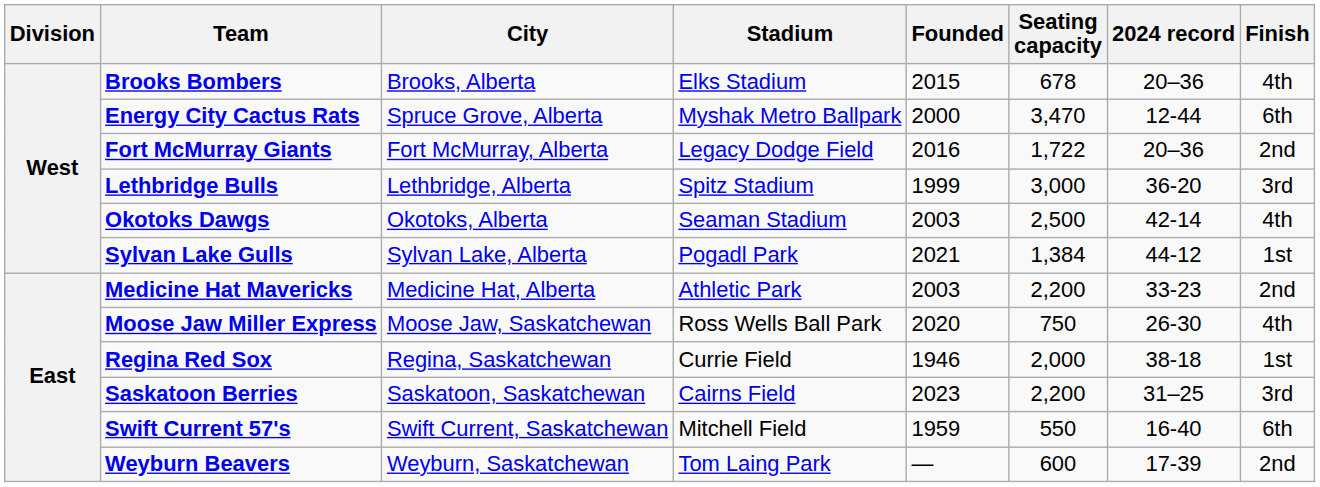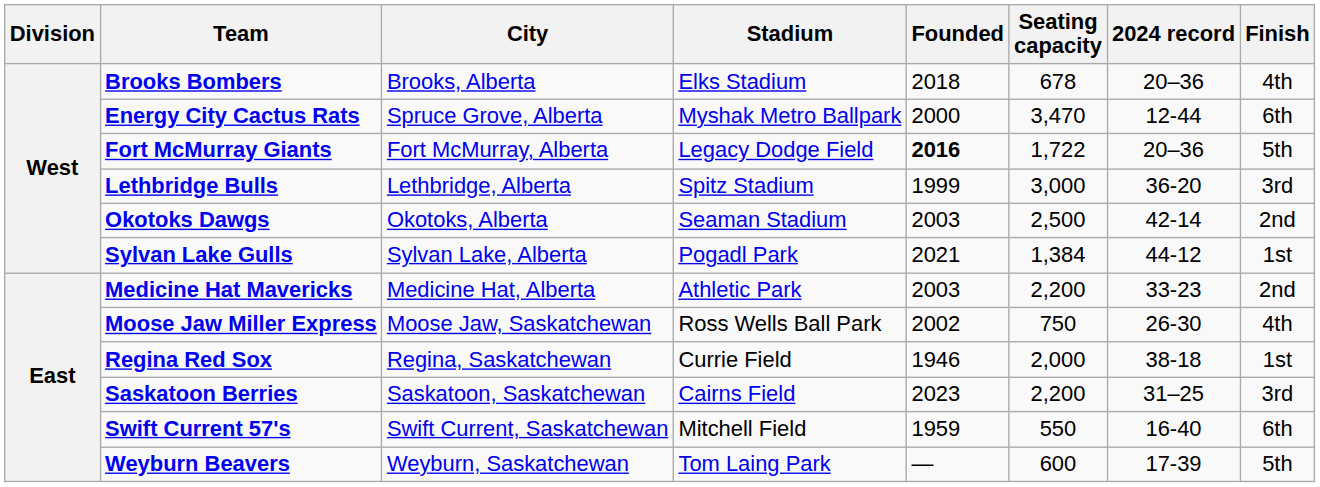Brooks Bombers | Founded: 2015 -> 2018
Fort McMurray Giants | Founded: normal -> bold
Fort McMurray Giants | Finish: 2nd -> 5th
Okotoks Dawgs | Finish: 4th -> 2nd
Moose Jaw Miller Express | Founded: 2020 -> 2002
Weyburn Beavers | Finish: 2nd -> 5th
